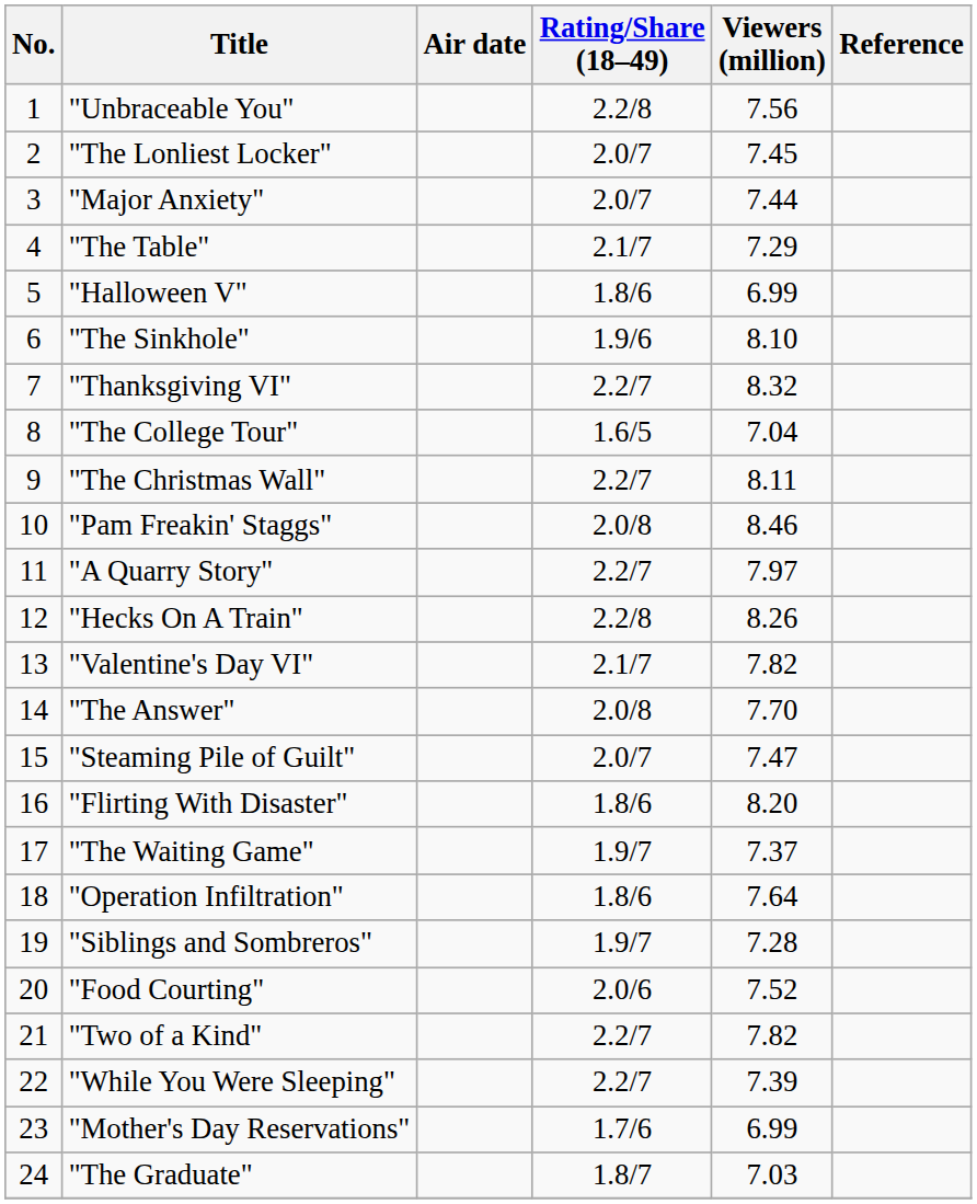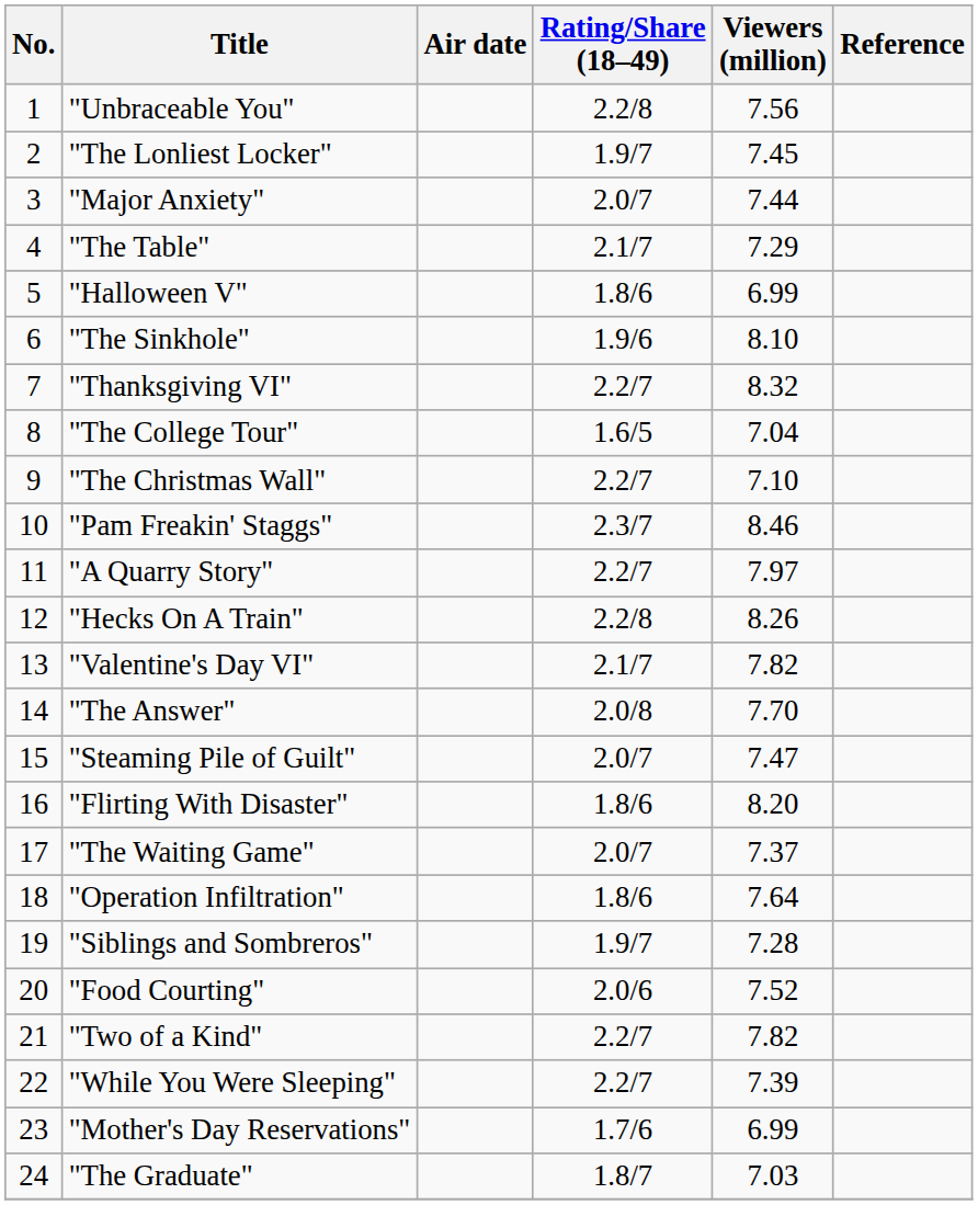"The Lonliest Locker" | Rating/Share (18–49): 2.0/7 -> 1.9/7
"The Christmas Wall" | Viewers (million): 8.11 -> 7.10
"Pam Freakin' Staggs" | Rating/Share (18–49): 2.0/8 -> 2.3/7
"The Waiting Game" | Rating/Share (18–49): 1.9/7 -> 2.0/7
